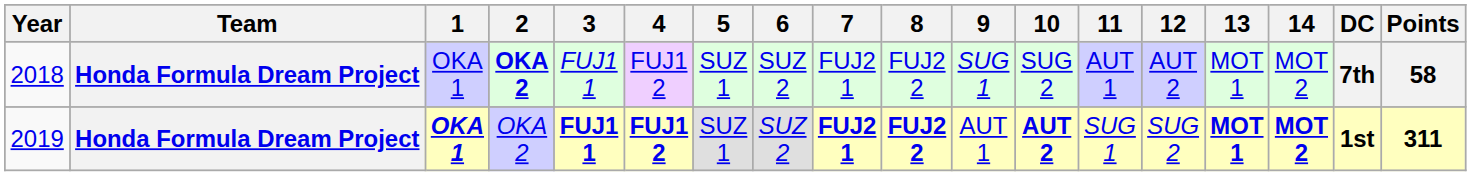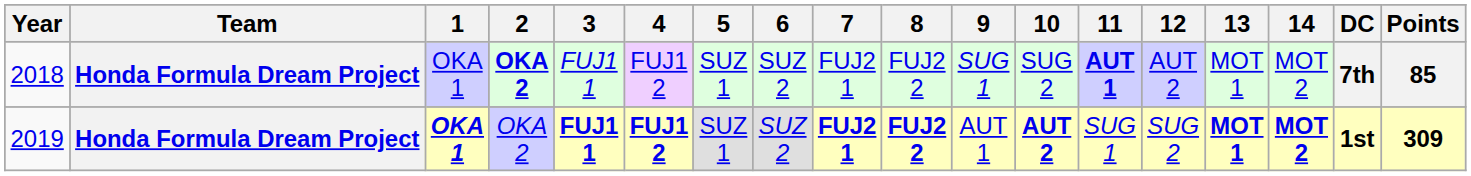2018 | 11: normal -> bold
2018 | Points: 58 -> 85
2019 | Points: 311 -> 309
